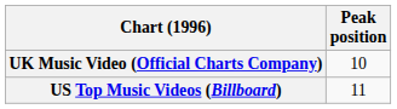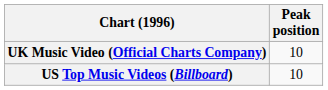US Top Music Videos (Billboard) | Peak position: 11 -> 10
